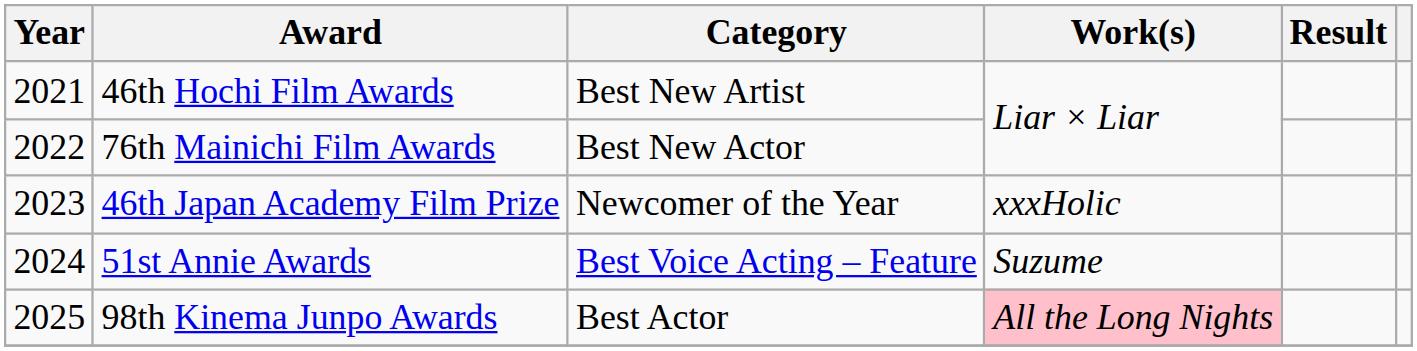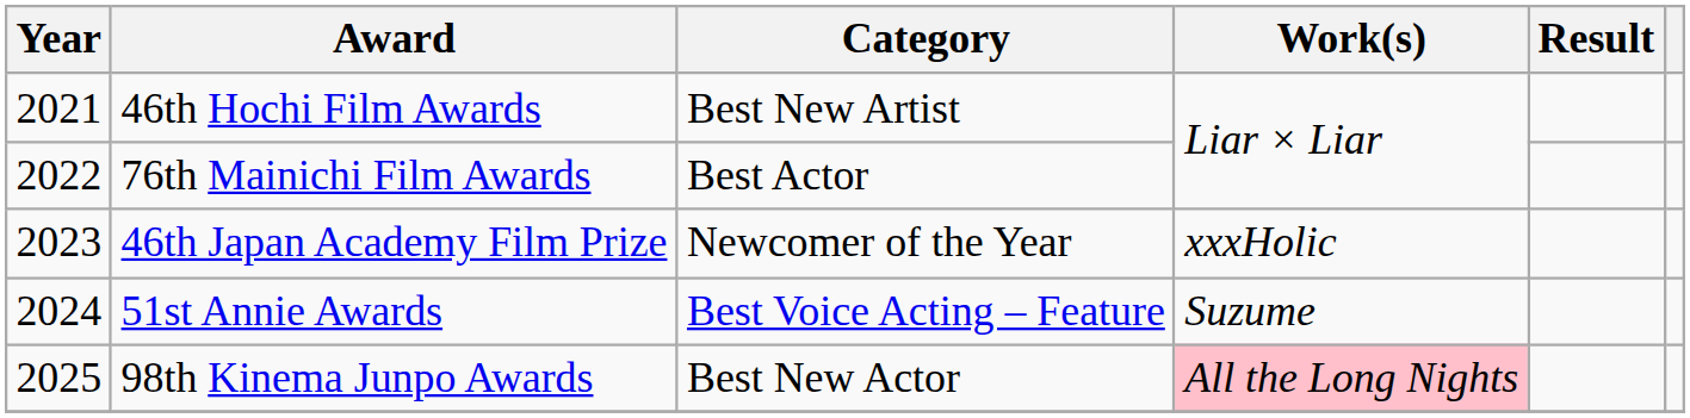76th Mainichi Film Awards | Category: Best New Actor -> Best Actor
98th Kinema Junpo Awards | Category: Best Actor -> Best New Actor
